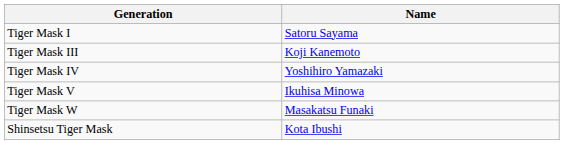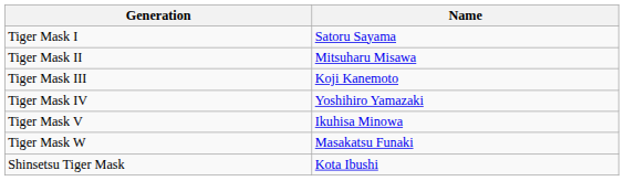+ row: Tiger Mask II | Mitsuharu Misawa
